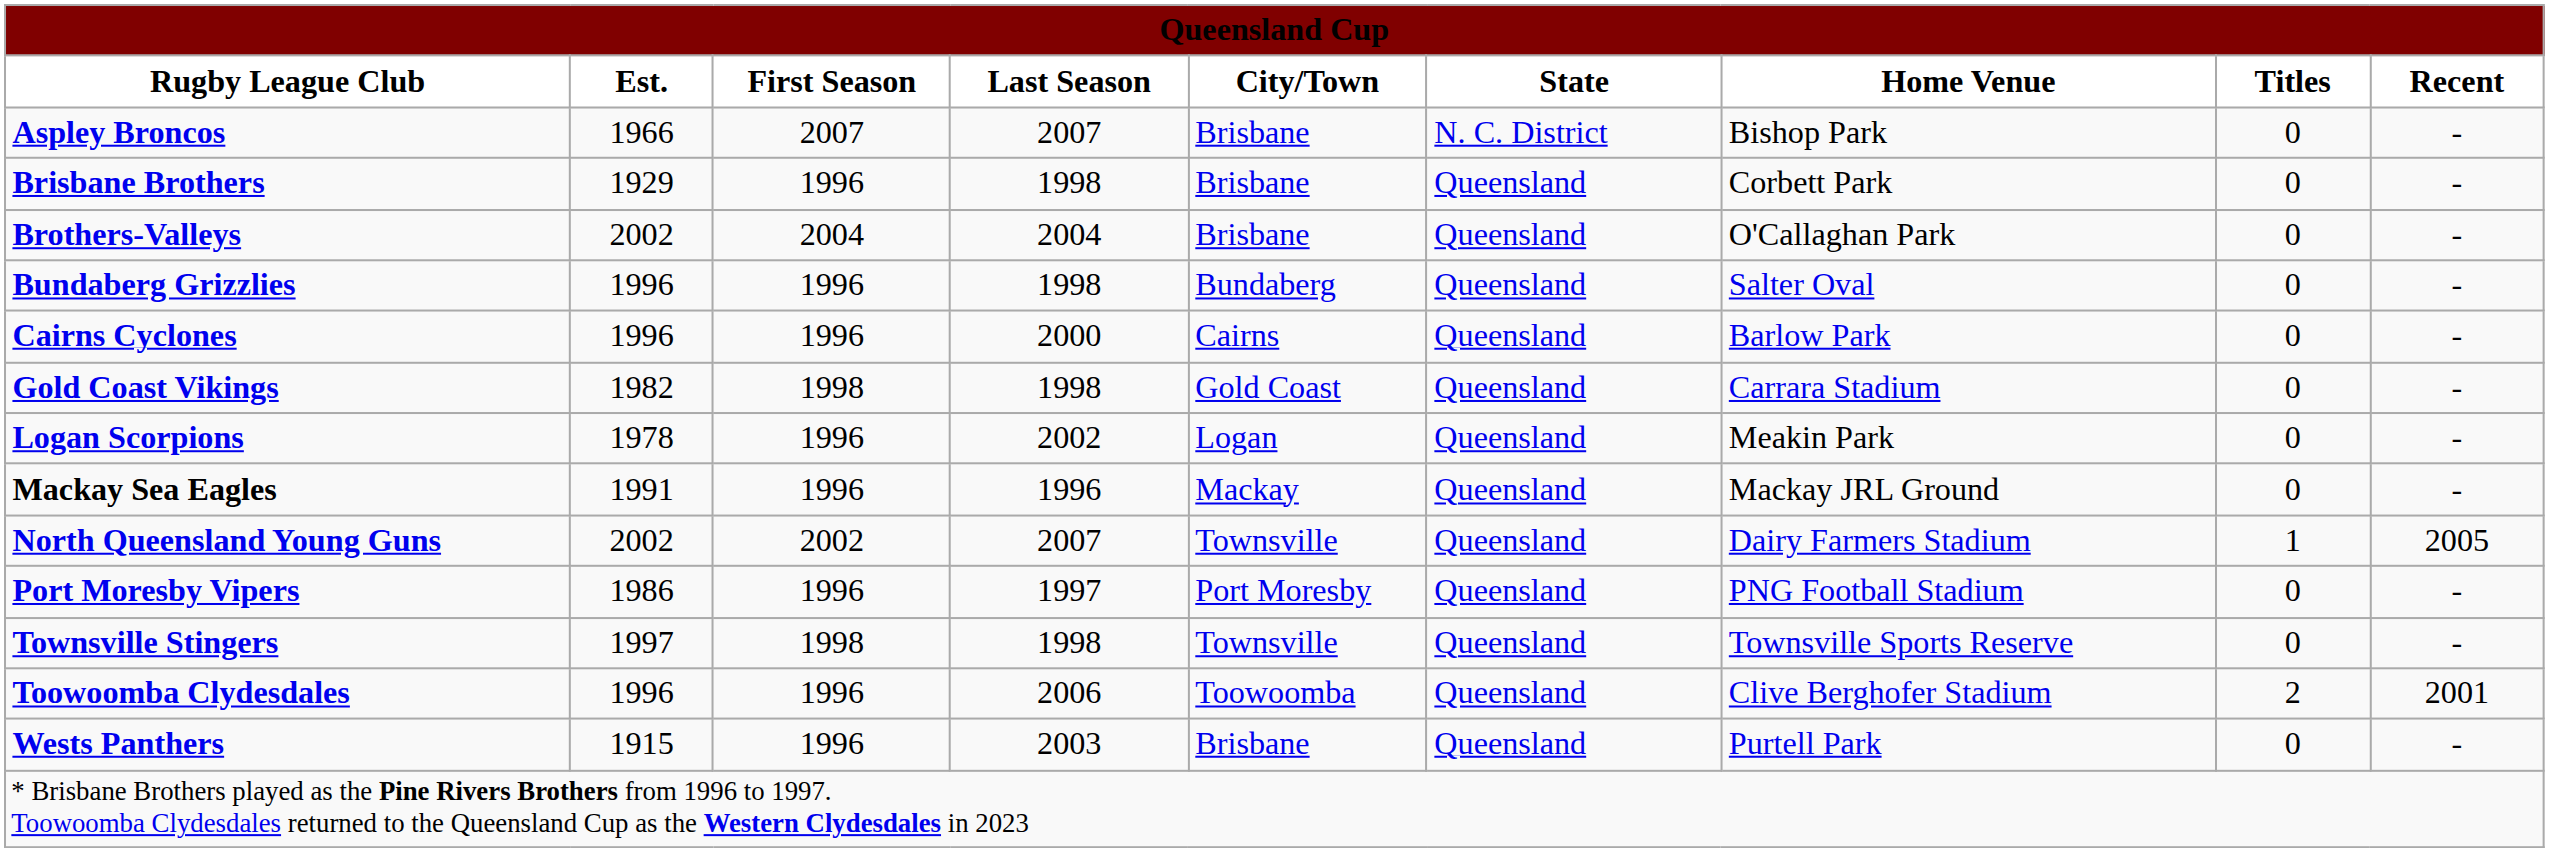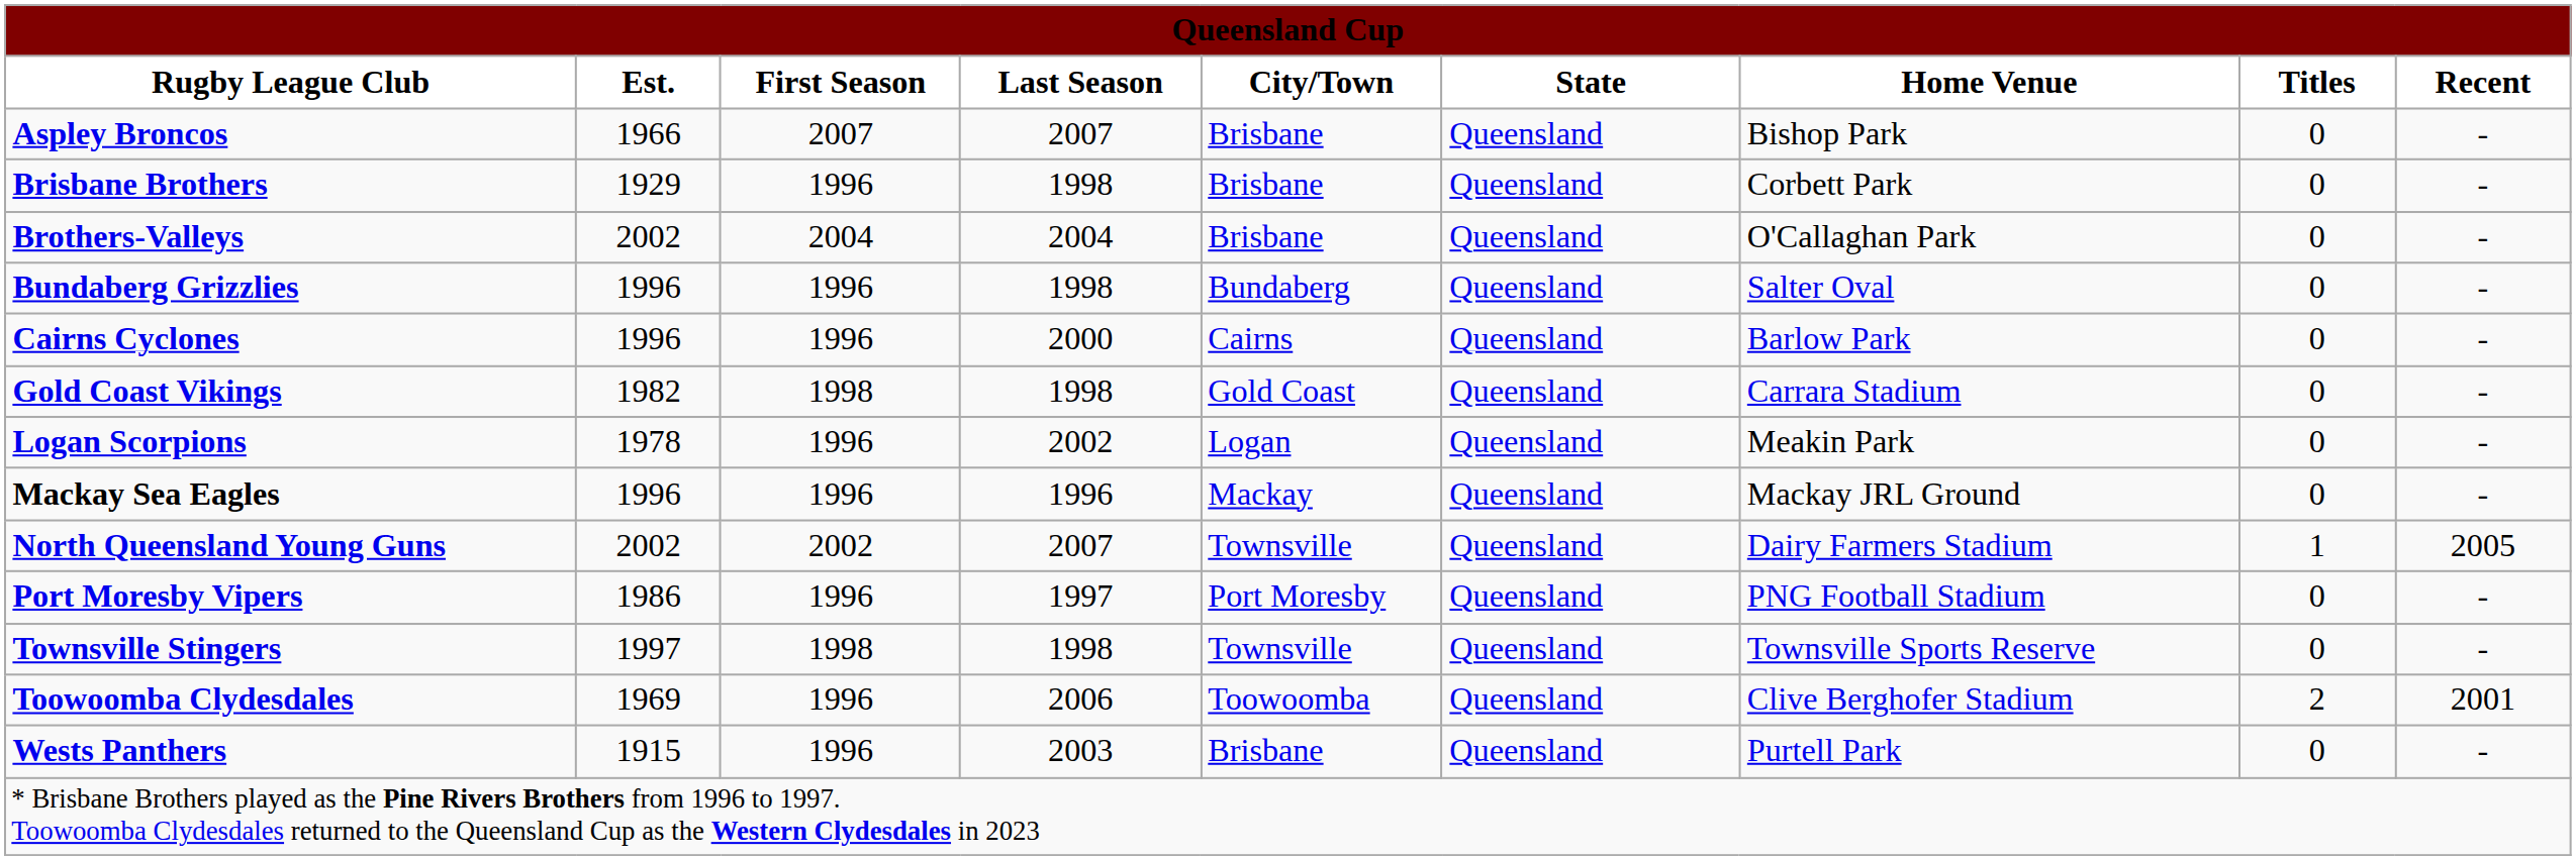Aspley Broncos | State: N. C. District -> Queensland
Mackay Sea Eagles | Est.: 1991 -> 1996
Toowoomba Clydesdales | Est.: 1996 -> 1969
